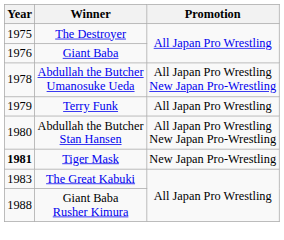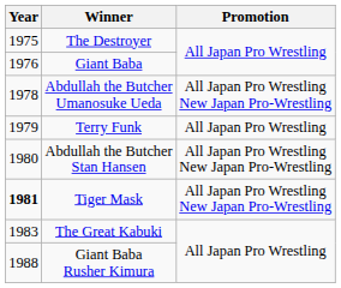Tiger Mask | Promotion: New Japan Pro-Wrestling -> All Japan Pro Wrestling New Japan Pro-Wrestling
